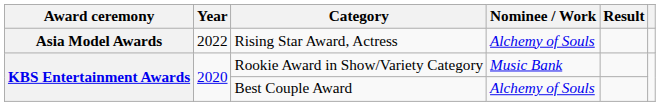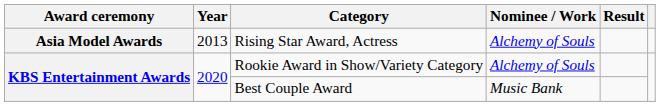Rising Star Award, Actress | Year: 2022 -> 2013
Rookie Award in Show/Variety Category | Nominee / Work: Music Bank -> Alchemy of Souls
Best Couple Award | Nominee / Work: Alchemy of Souls -> Music Bank
